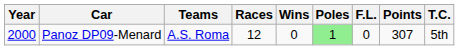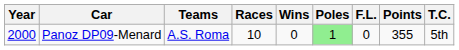Panoz DP09-Menard | Races: 12 -> 10
Panoz DP09-Menard | Points: 307 -> 355
